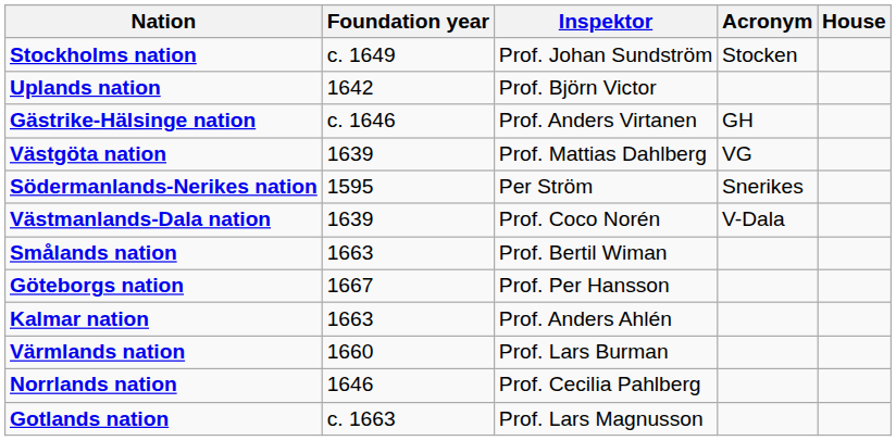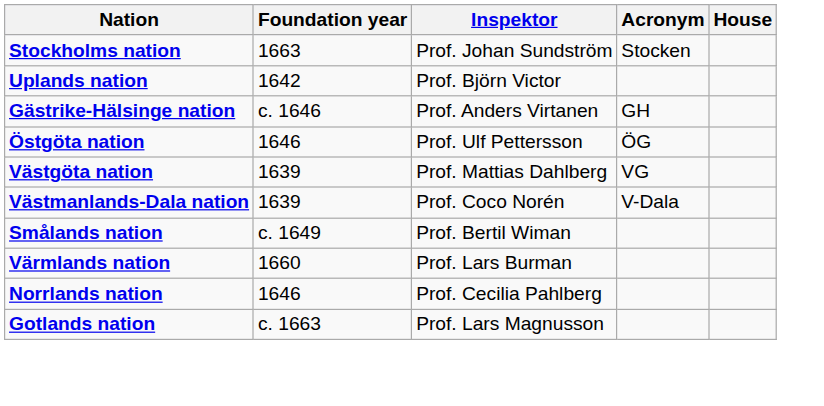Stockholms nation | Foundation year: c. 1649 -> 1663
+ row: Östgöta nation | 1646 | Prof. Ulf Pettersson | ÖG
- row: Södermanlands-Nerikes nation | 1595 | Per Ström | Snerikes
Smålands nation | Foundation year: 1663 -> c. 1649
- row: Göteborgs nation | 1667 | Prof. Per Hansson
- row: Kalmar nation | 1663 | Prof. Anders Ahlén
